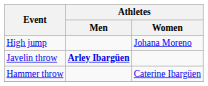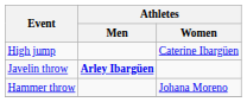High jump | Athletes / Women: Johana Moreno -> Caterine Ibargüen
Hammer throw | Athletes / Women: Caterine Ibargüen -> Johana Moreno
